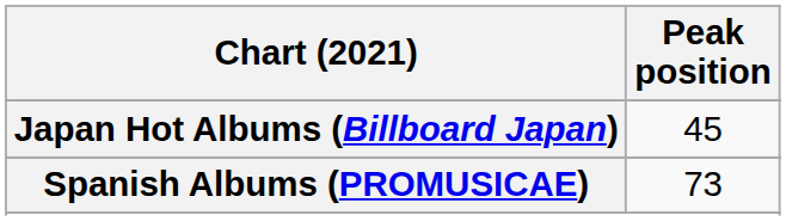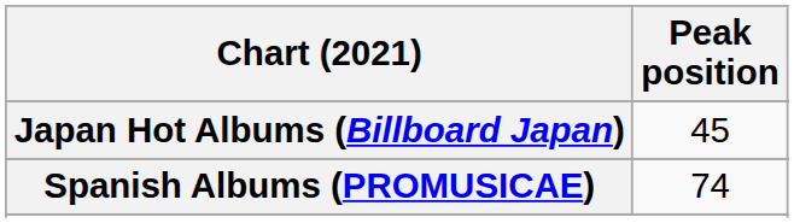Spanish Albums (PROMUSICAE) | Peak position: 73 -> 74
